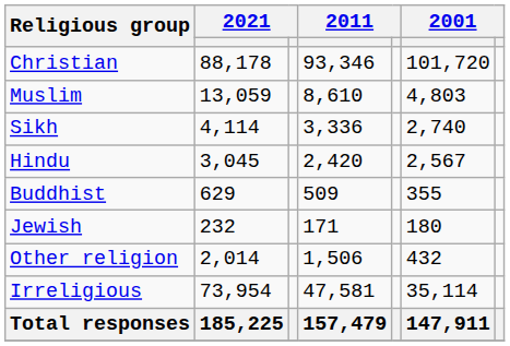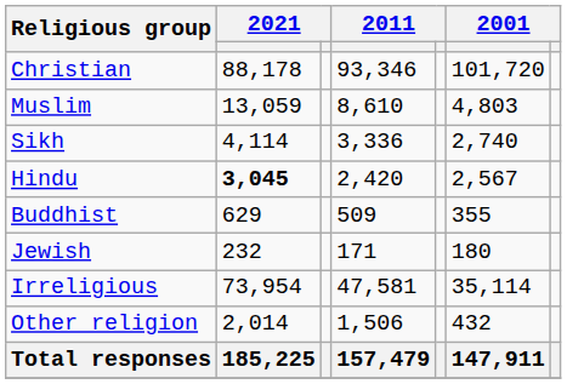Hindu | column 2: normal -> bold
rows swapped: Other religion <-> Irreligious
